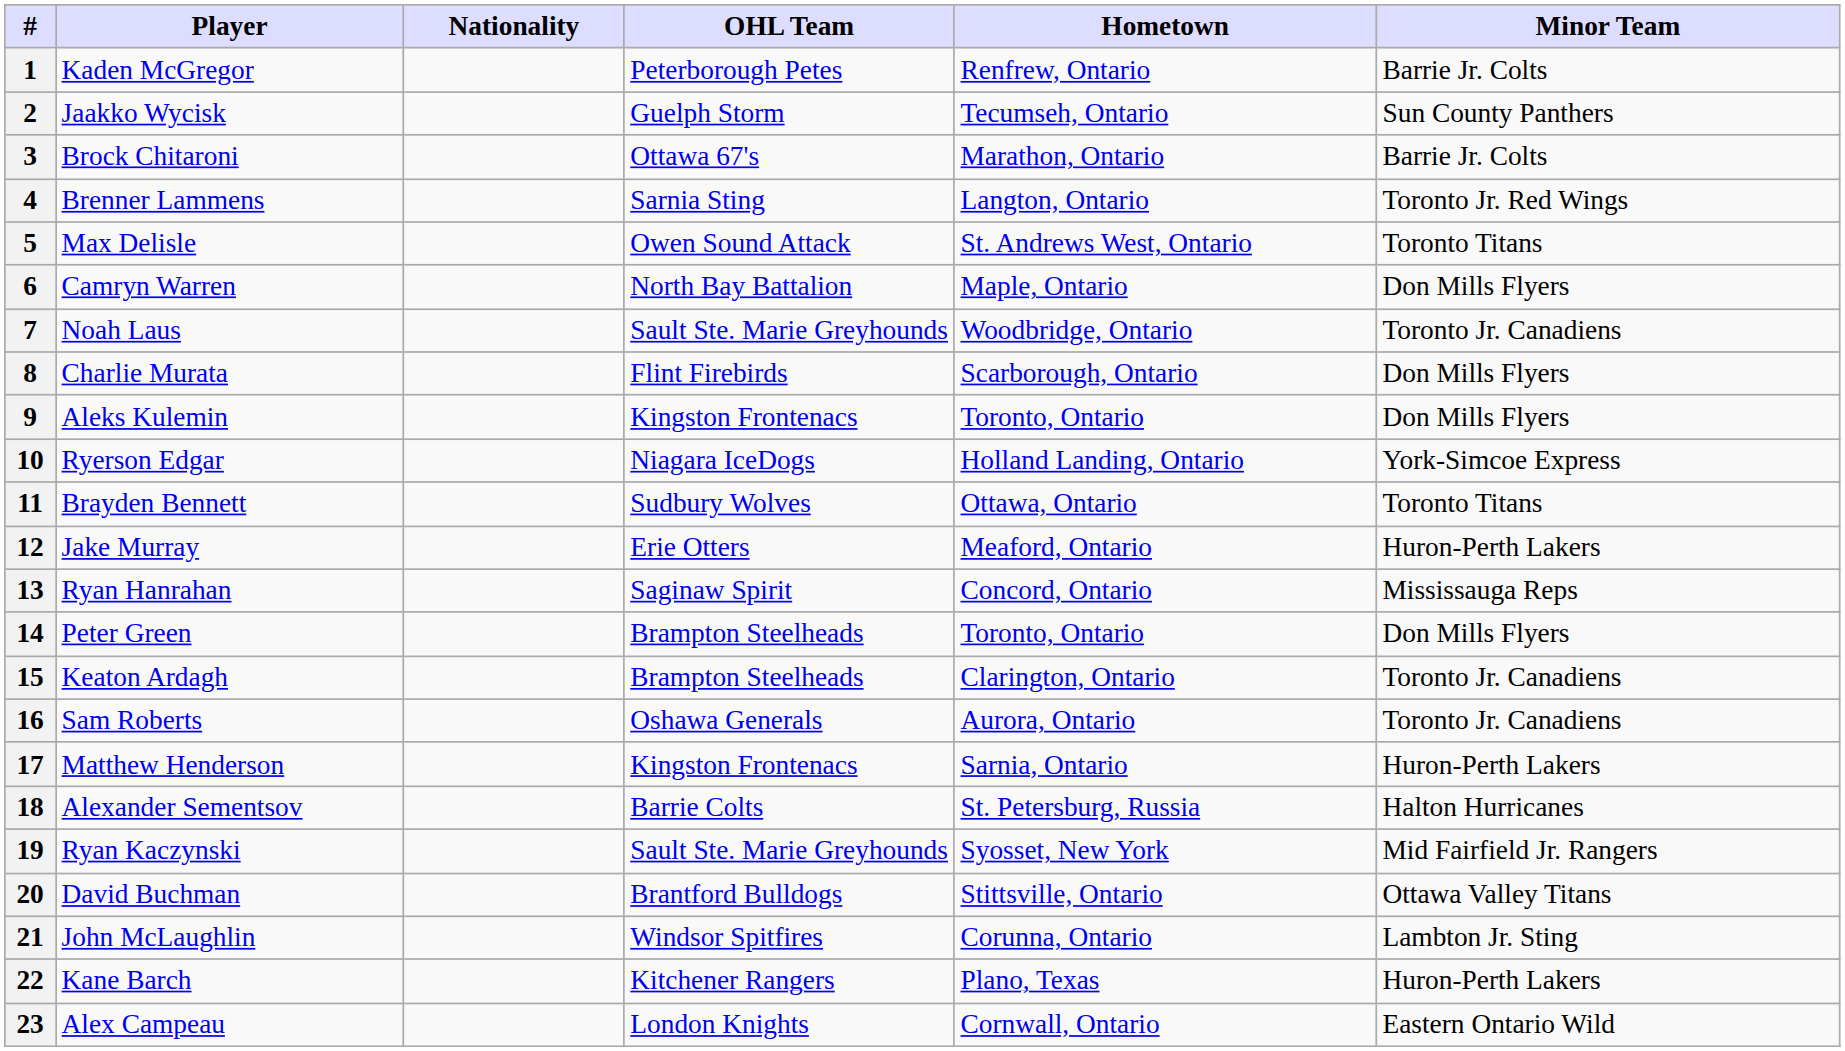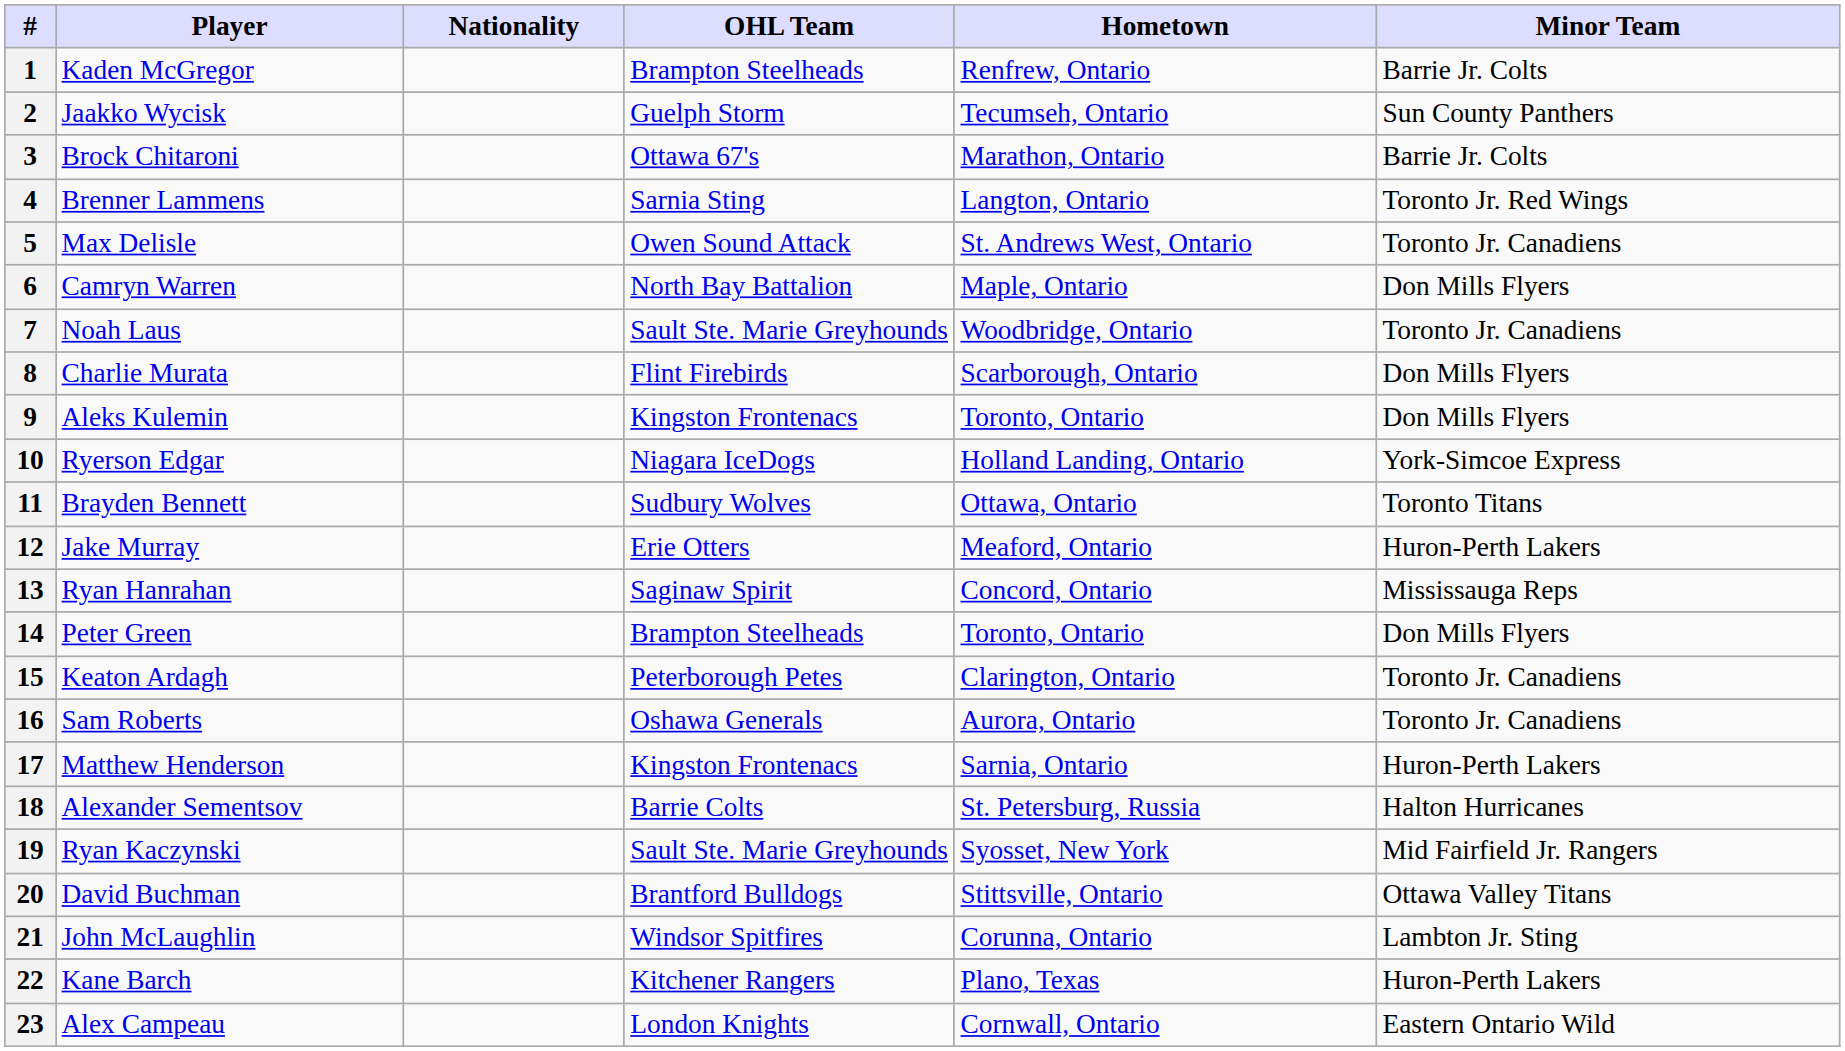1 | OHL Team: Peterborough Petes -> Brampton Steelheads
5 | Minor Team: Toronto Titans -> Toronto Jr. Canadiens
15 | OHL Team: Brampton Steelheads -> Peterborough Petes
